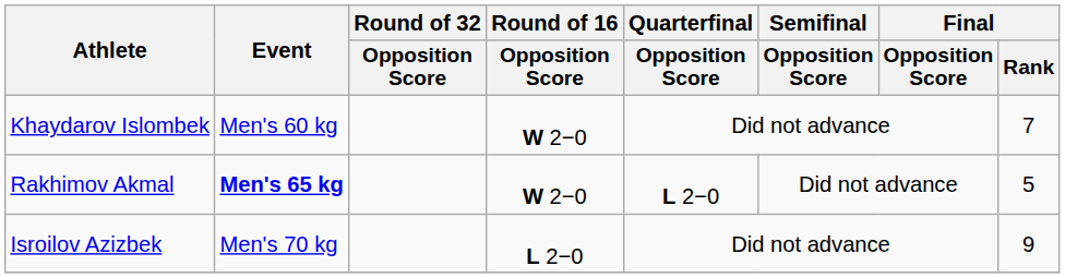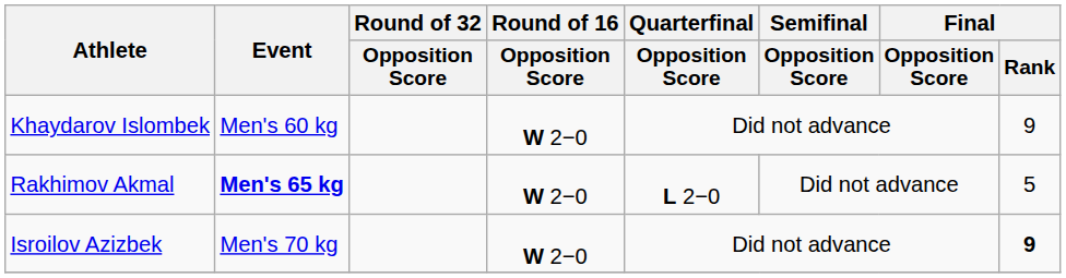Khaydarov Islombek | Final / Rank: 7 -> 9
Isroilov Azizbek | Round of 16 / Opposition Score: L 2−0 -> W 2−0
Isroilov Azizbek | Final / Rank: normal -> bold
